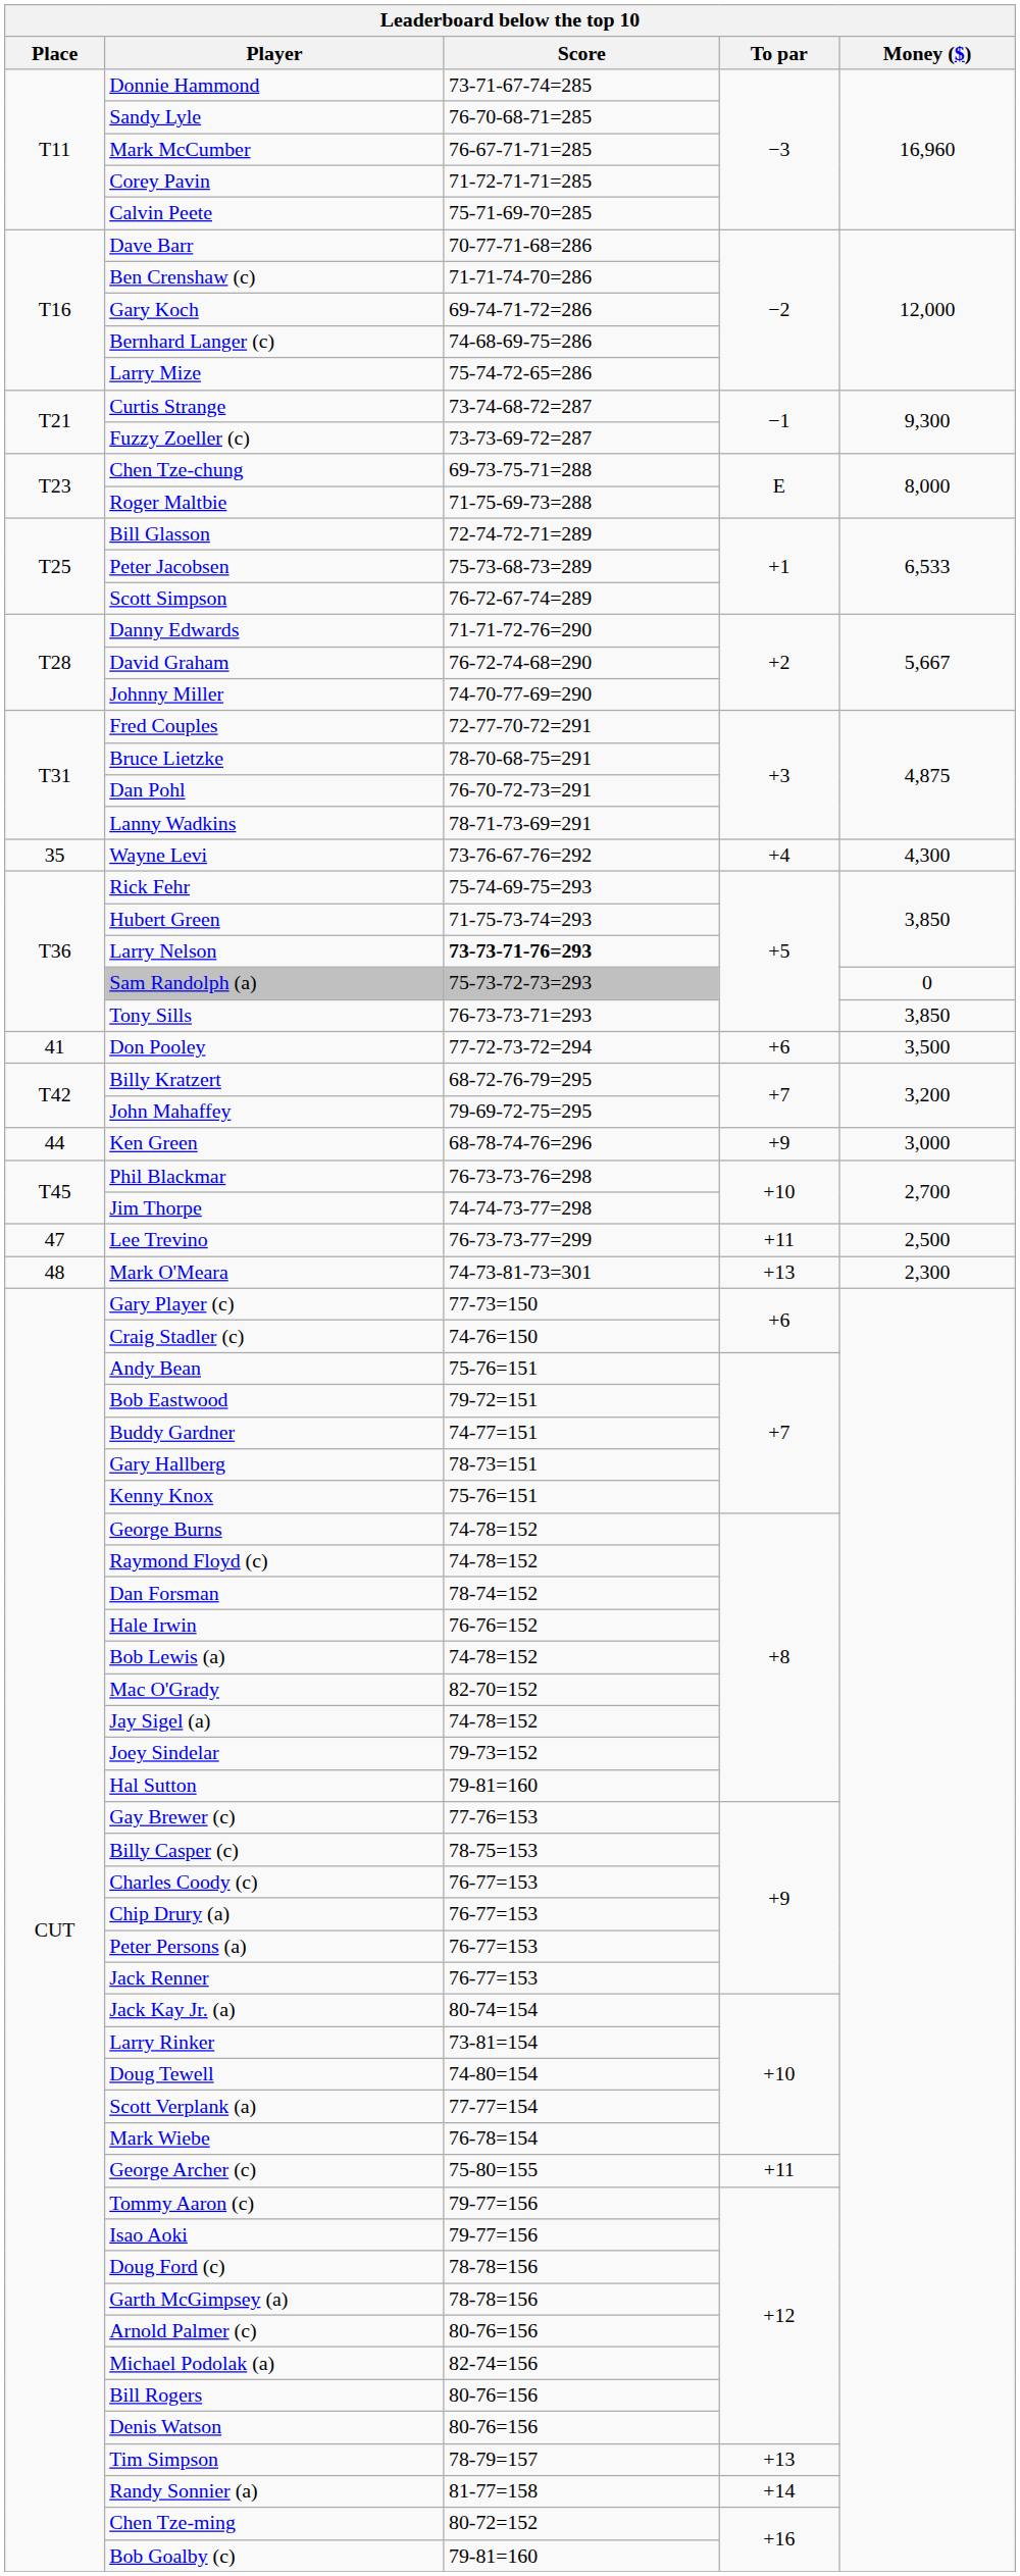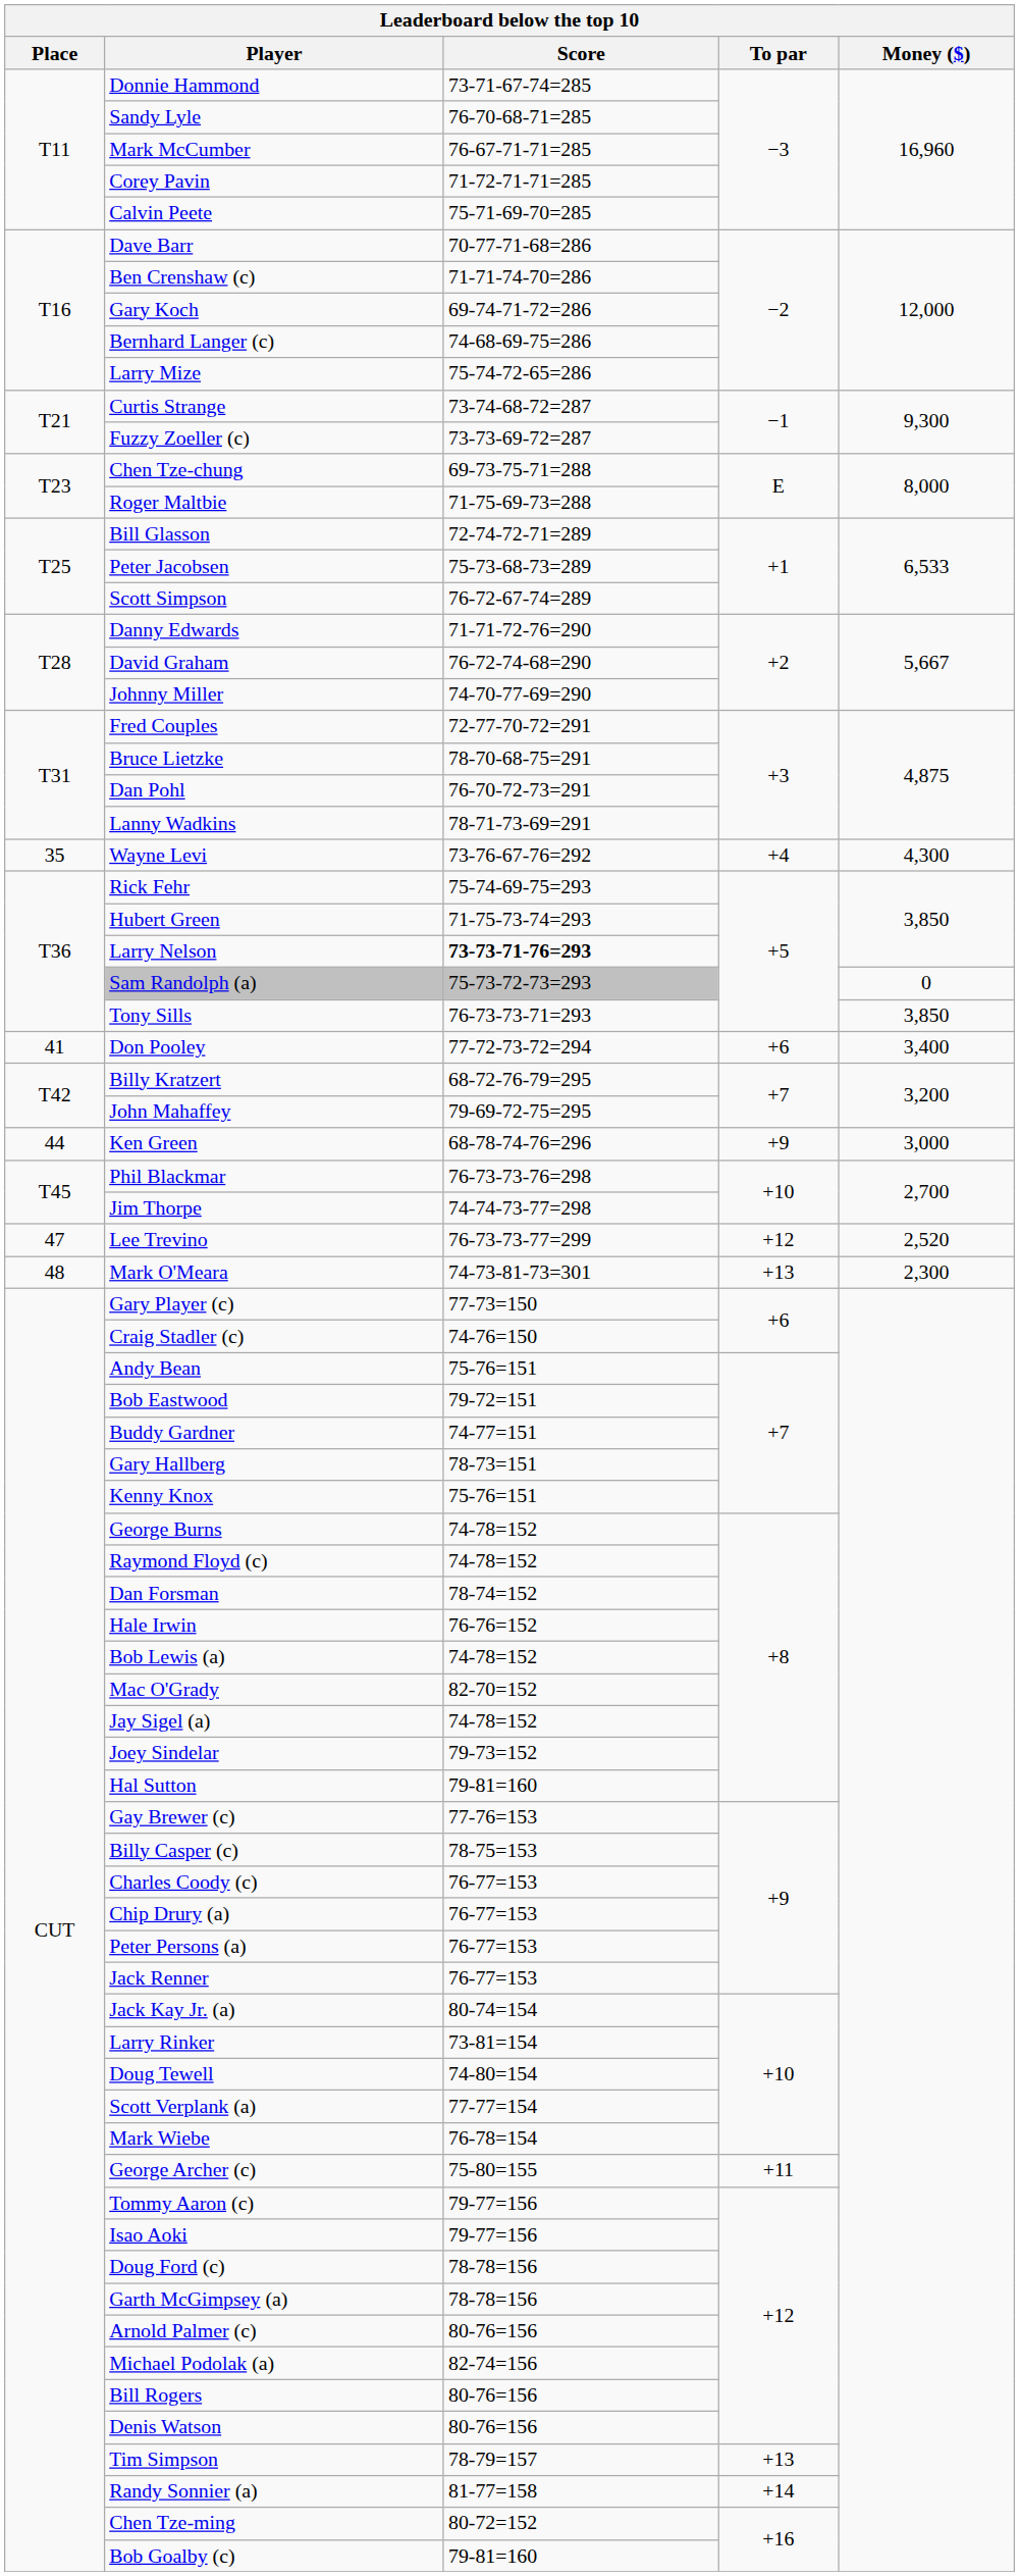Don Pooley | Money ($): 3,500 -> 3,400
Lee Trevino | To par: +11 -> +12
Lee Trevino | Money ($): 2,500 -> 2,520
